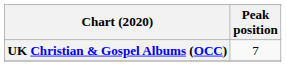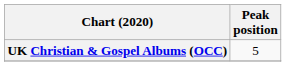UK Christian & Gospel Albums (OCC) | Peak position: 7 -> 5
